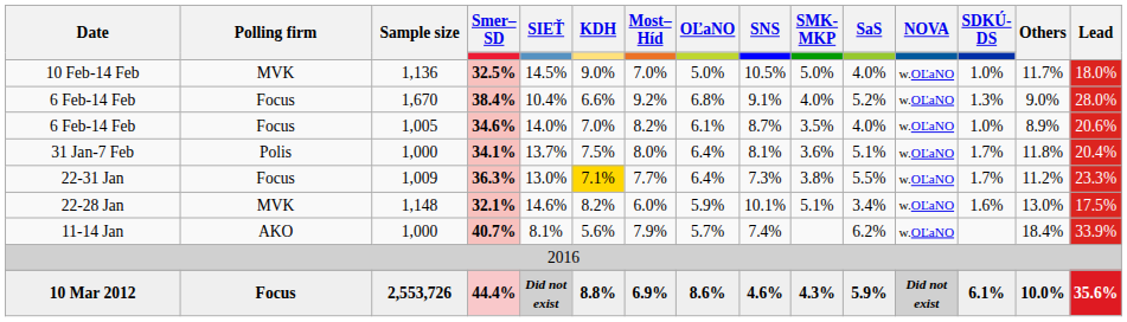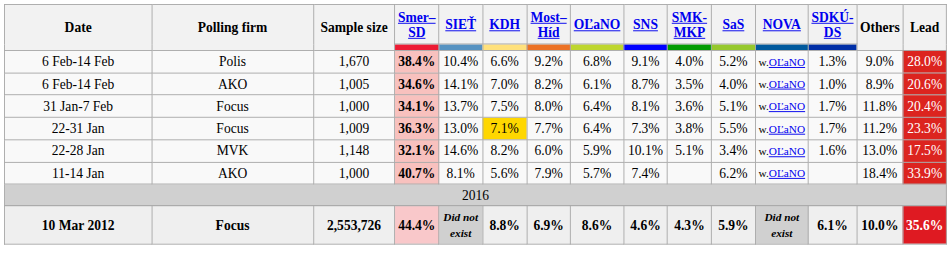- row: 10 Feb-14 Feb | MVK | 1,136 | 32.5% | 14.5% | 9.0% | 7.0% | 5.0% | 10.5% | 5.0% | 4.0% | w.OĽaNO | 1.0% | 11.7% | 18.0%
38.4% | Polling firm: Focus -> Polis
34.6% | Polling firm: Focus -> AKO
34.6% | SIEŤ: 14.0% -> 14.1%
34.1% | Polling firm: Polis -> Focus
